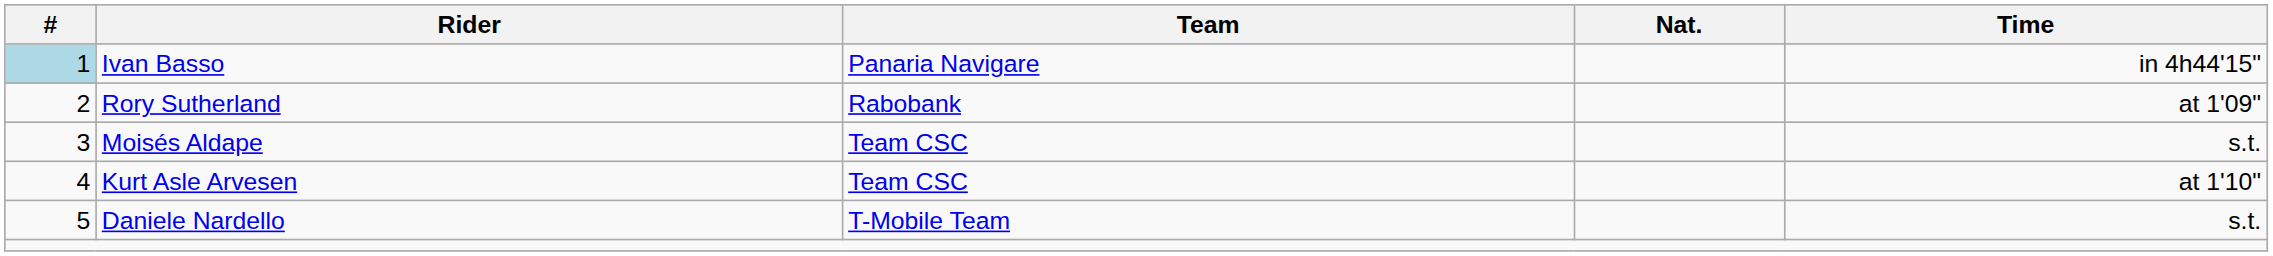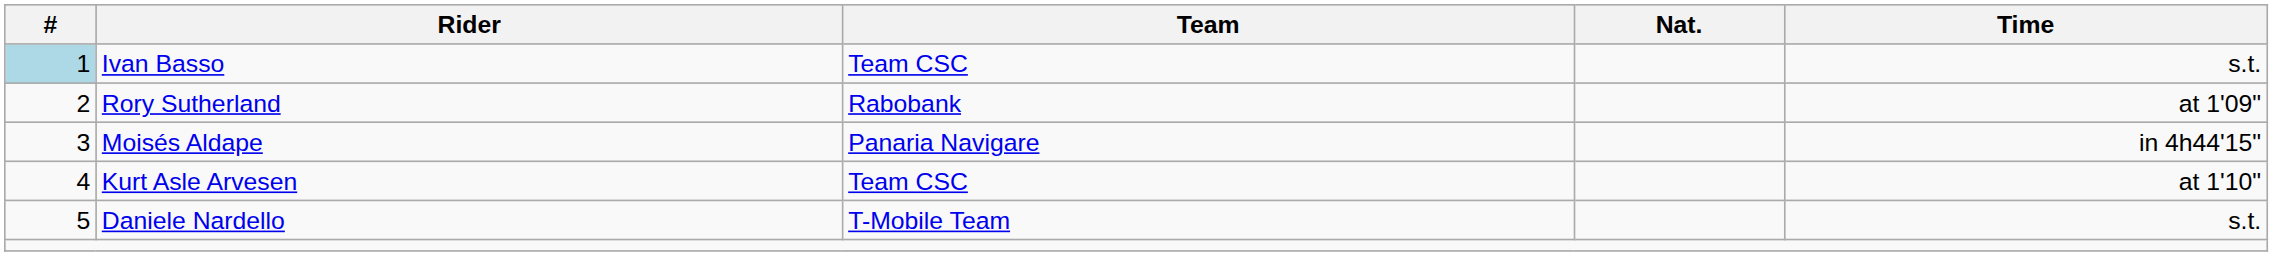Ivan Basso | Team: Panaria Navigare -> Team CSC
Ivan Basso | Time: in 4h44'15" -> s.t.
Moisés Aldape | Team: Team CSC -> Panaria Navigare
Moisés Aldape | Time: s.t. -> in 4h44'15"
